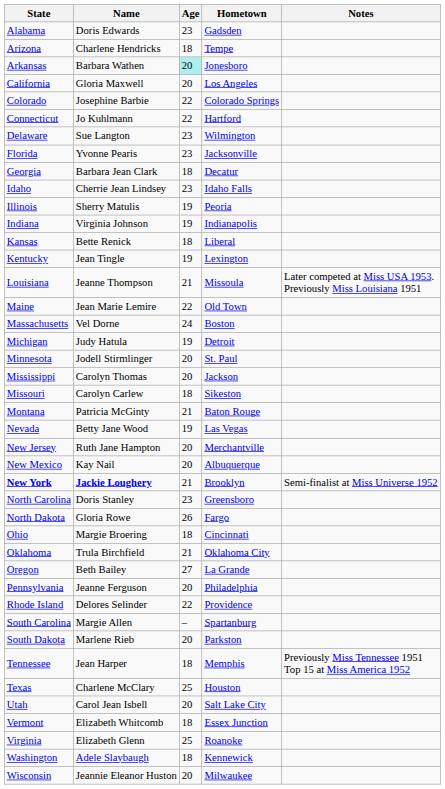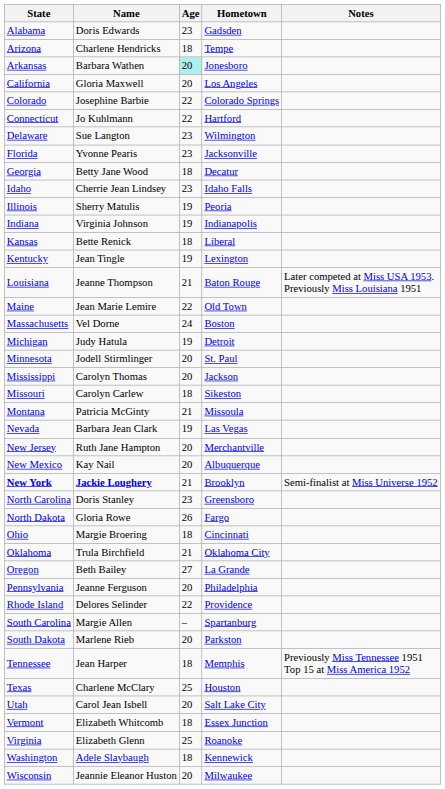Georgia | Name: Barbara Jean Clark -> Betty Jane Wood
Louisiana | Hometown: Missoula -> Baton Rouge
Montana | Hometown: Baton Rouge -> Missoula
Nevada | Name: Betty Jane Wood -> Barbara Jean Clark
